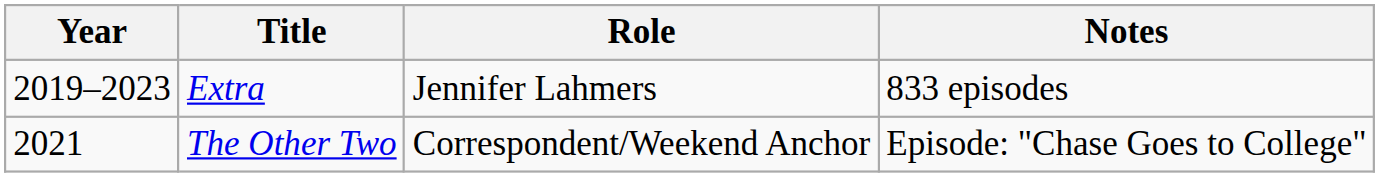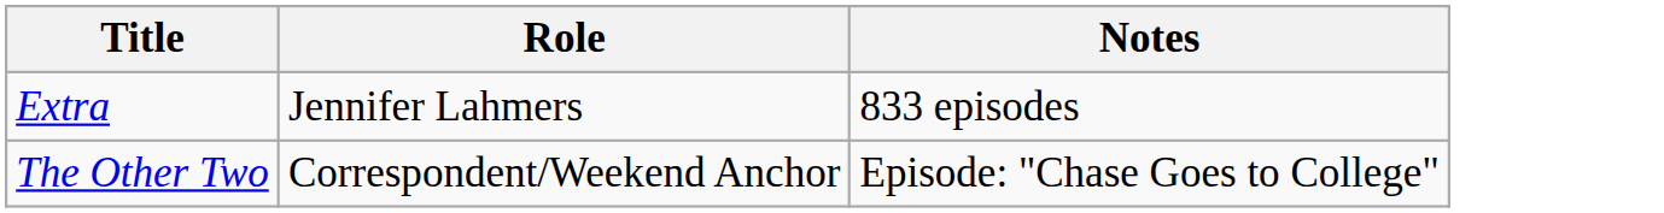- column: Year | 2019–2023 | 2021
